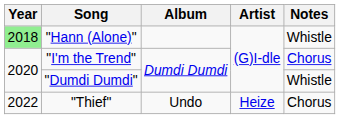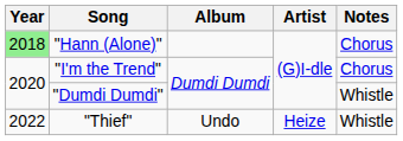"Hann (Alone)" | Notes: Whistle -> Chorus
"Thief" | Notes: Chorus -> Whistle
